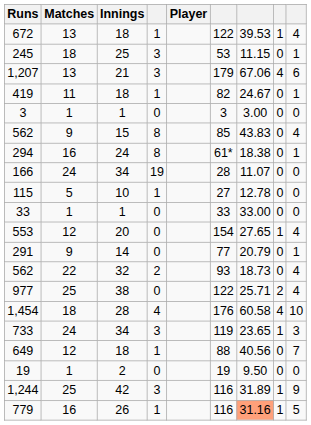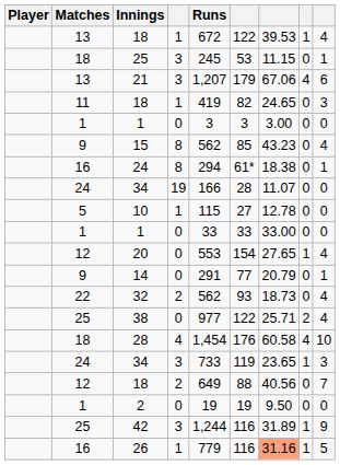columns swapped: Player <-> Runs
11 / 18 | column 7: 24.67 -> 24.65
11 / 18 | column 9: 1 -> 3
15 | column 7: 43.83 -> 43.23
12 / 18 | column 4: 1 -> 2
